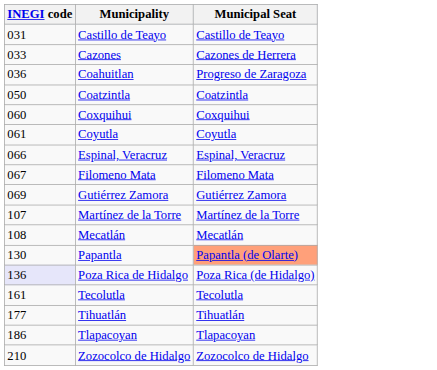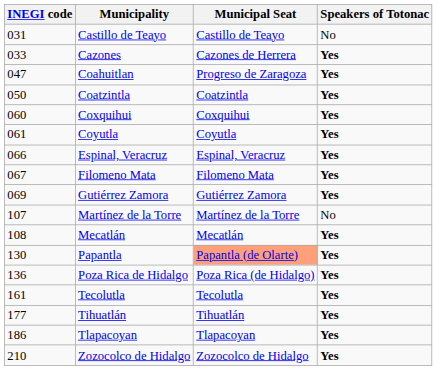+ column: Speakers of Totonac | No | Yes | Yes | Yes | Yes | Yes | Yes | Yes | Yes | No | Yes | Yes | Yes | Yes | Yes | Yes | Yes
Coahuitlan | INEGI code: 036 -> 047
Poza Rica de Hidalgo | INEGI code: lavender background -> no background
